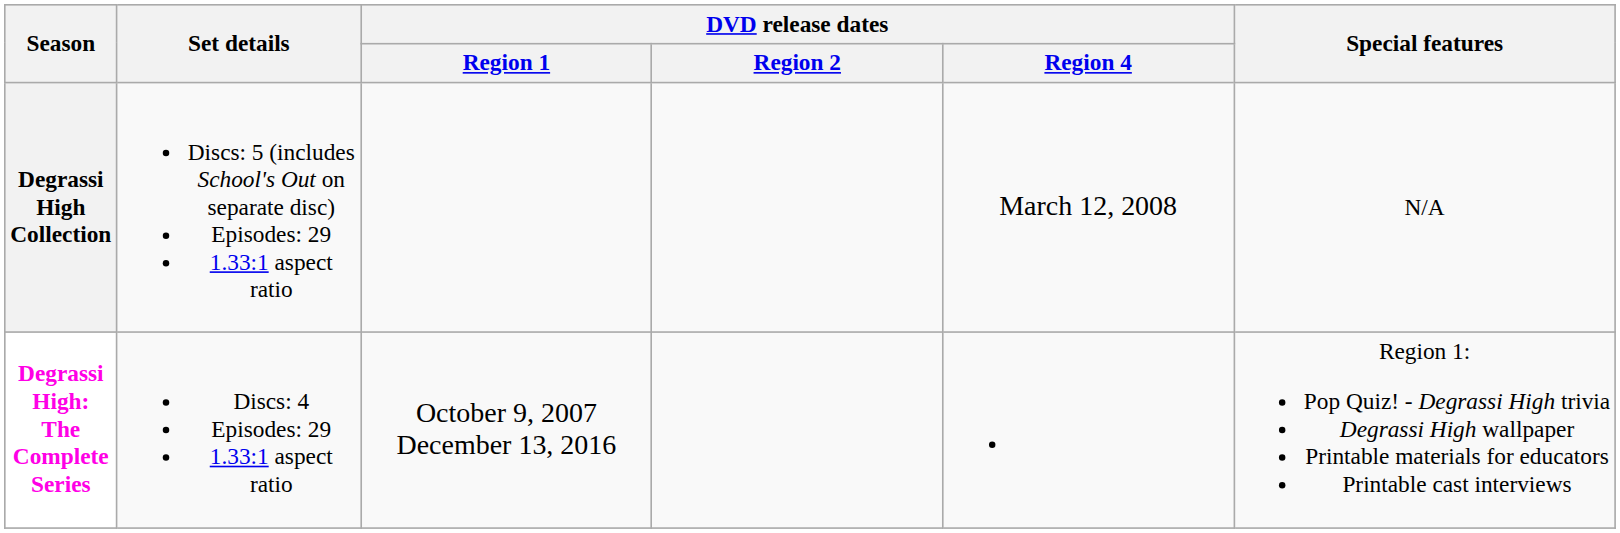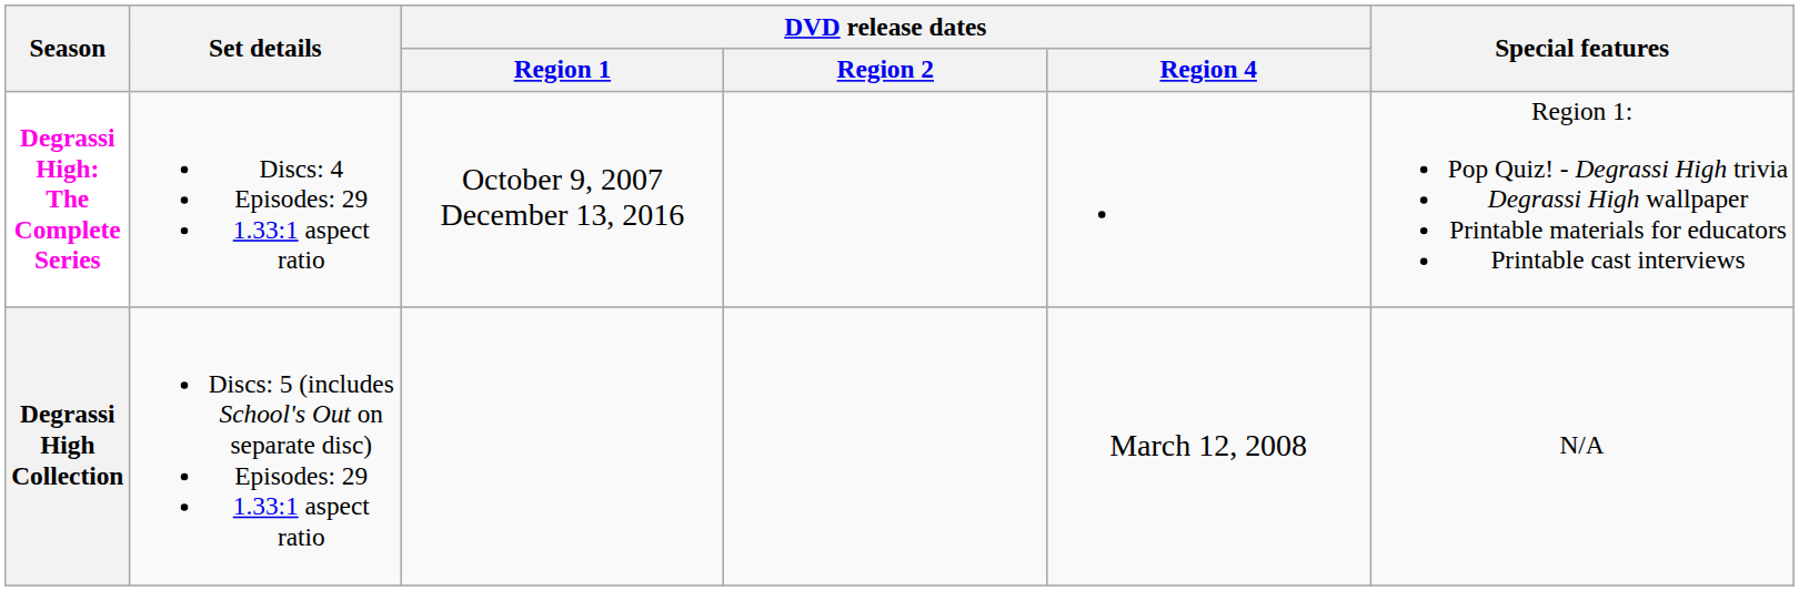rows swapped: Degrassi High: The Complete Series <-> Degrassi High Collection
